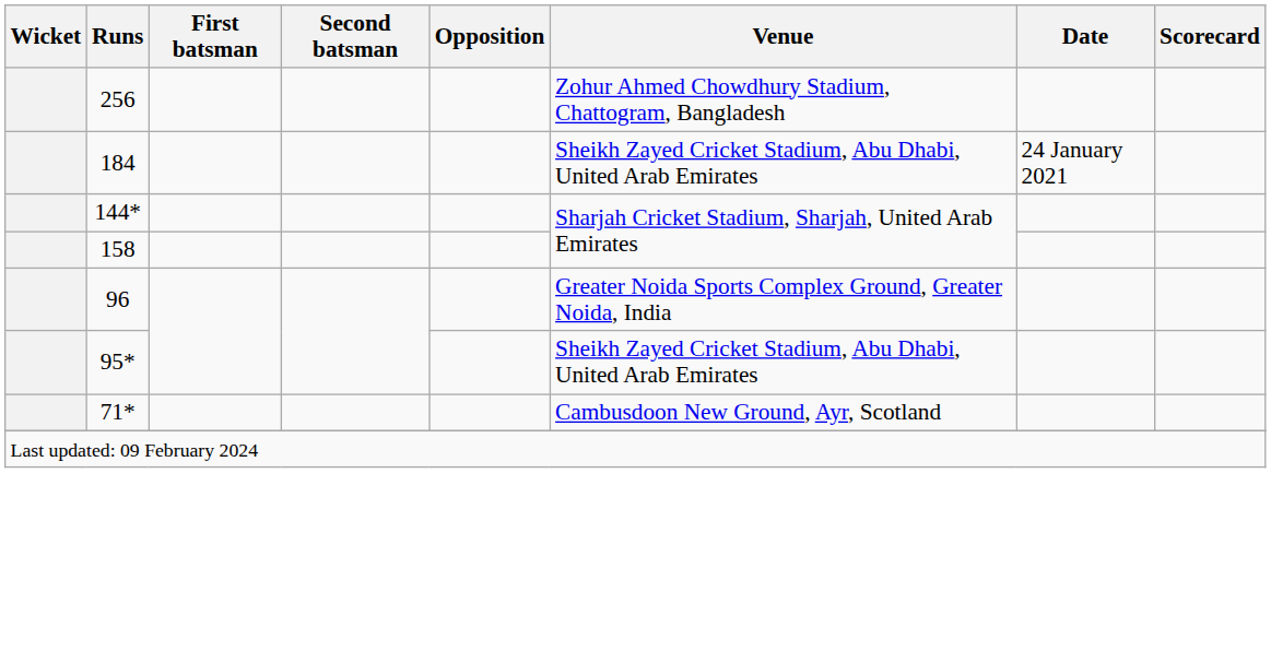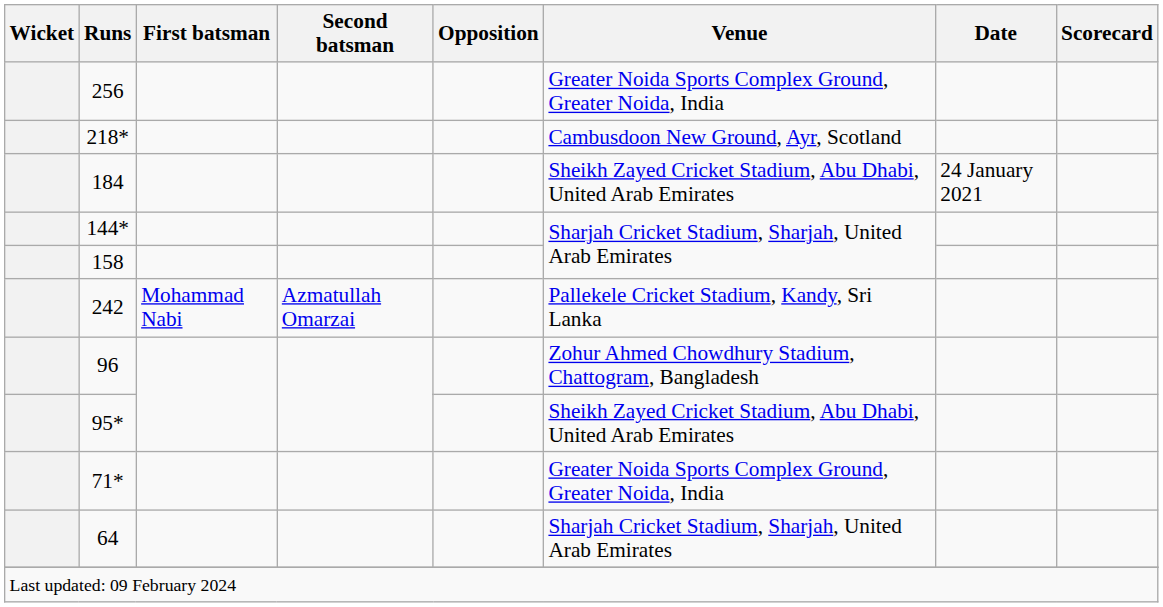256 | Venue: Zohur Ahmed Chowdhury Stadium, Chattogram, Bangladesh -> Greater Noida Sports Complex Ground, Greater Noida, India
+ row: 218* | Cambusdoon New Ground, Ayr, Scotland
+ row: 242 | Mohammad Nabi | Azmatullah Omarzai | Pallekele Cricket Stadium, Kandy, Sri Lanka
96 | Venue: Greater Noida Sports Complex Ground, Greater Noida, India -> Zohur Ahmed Chowdhury Stadium, Chattogram, Bangladesh
71* | Venue: Cambusdoon New Ground, Ayr, Scotland -> Greater Noida Sports Complex Ground, Greater Noida, India
+ row: 64 | Sharjah Cricket Stadium, Sharjah, United Arab Emirates
